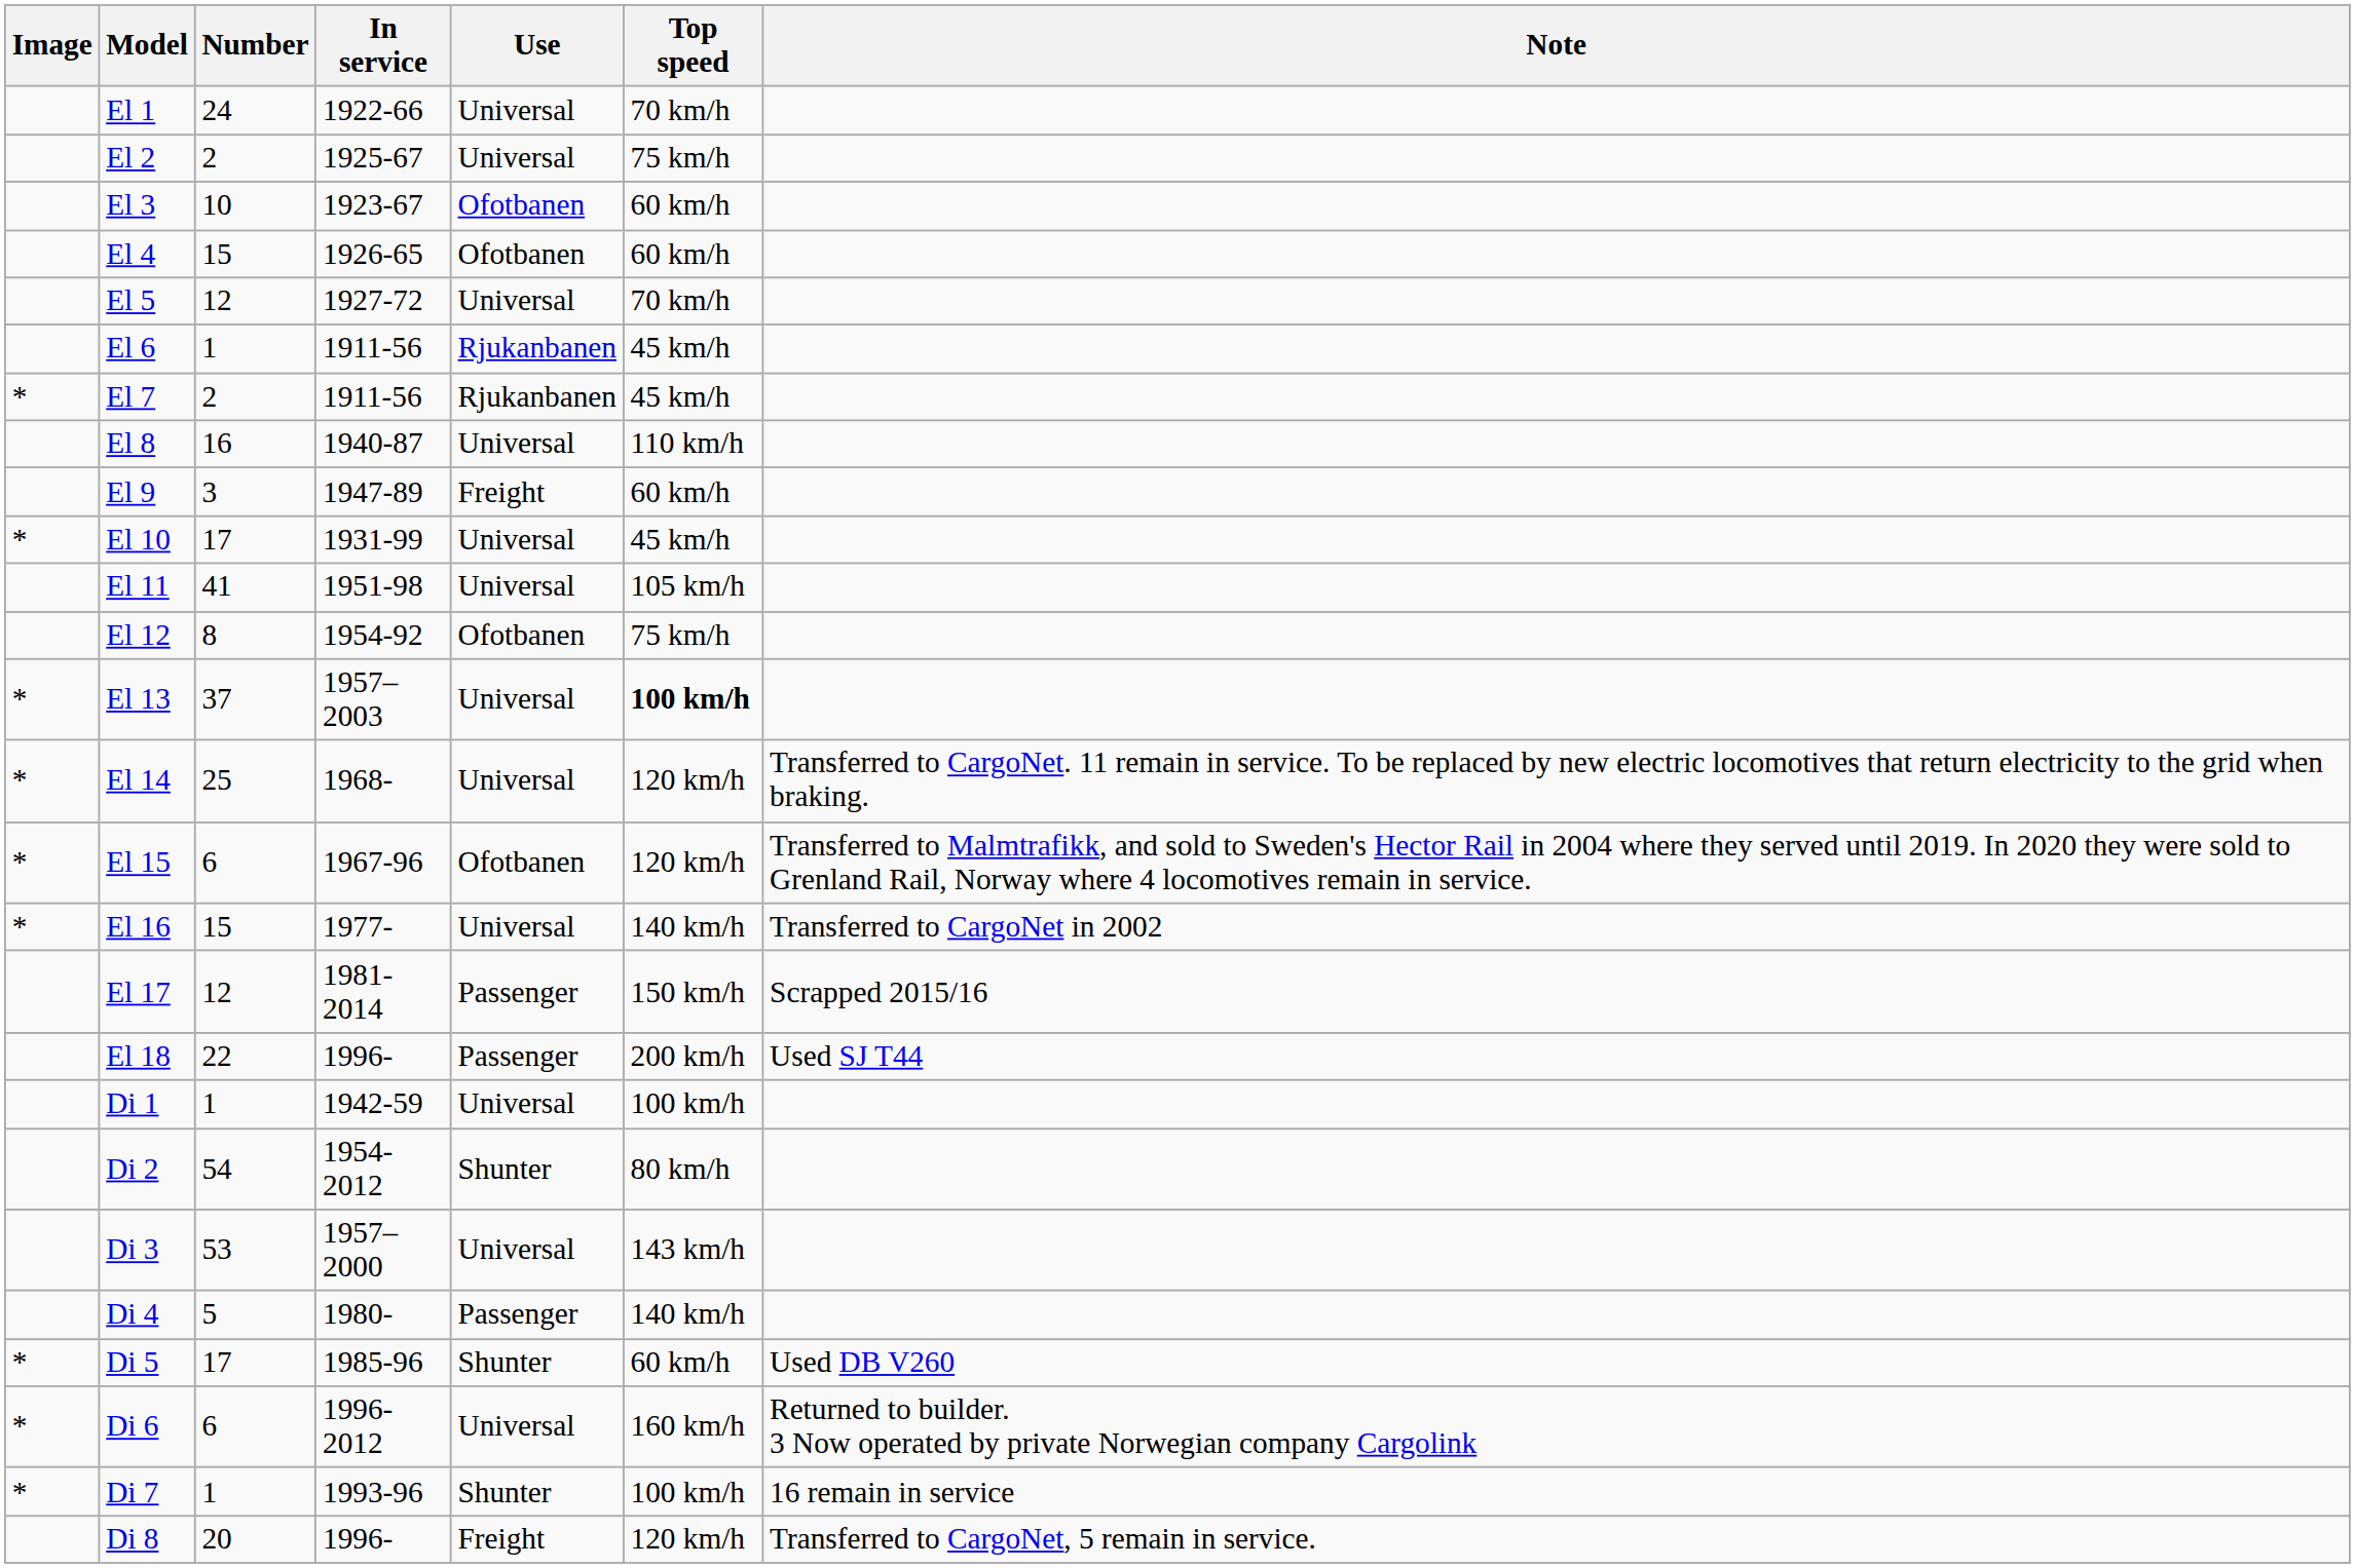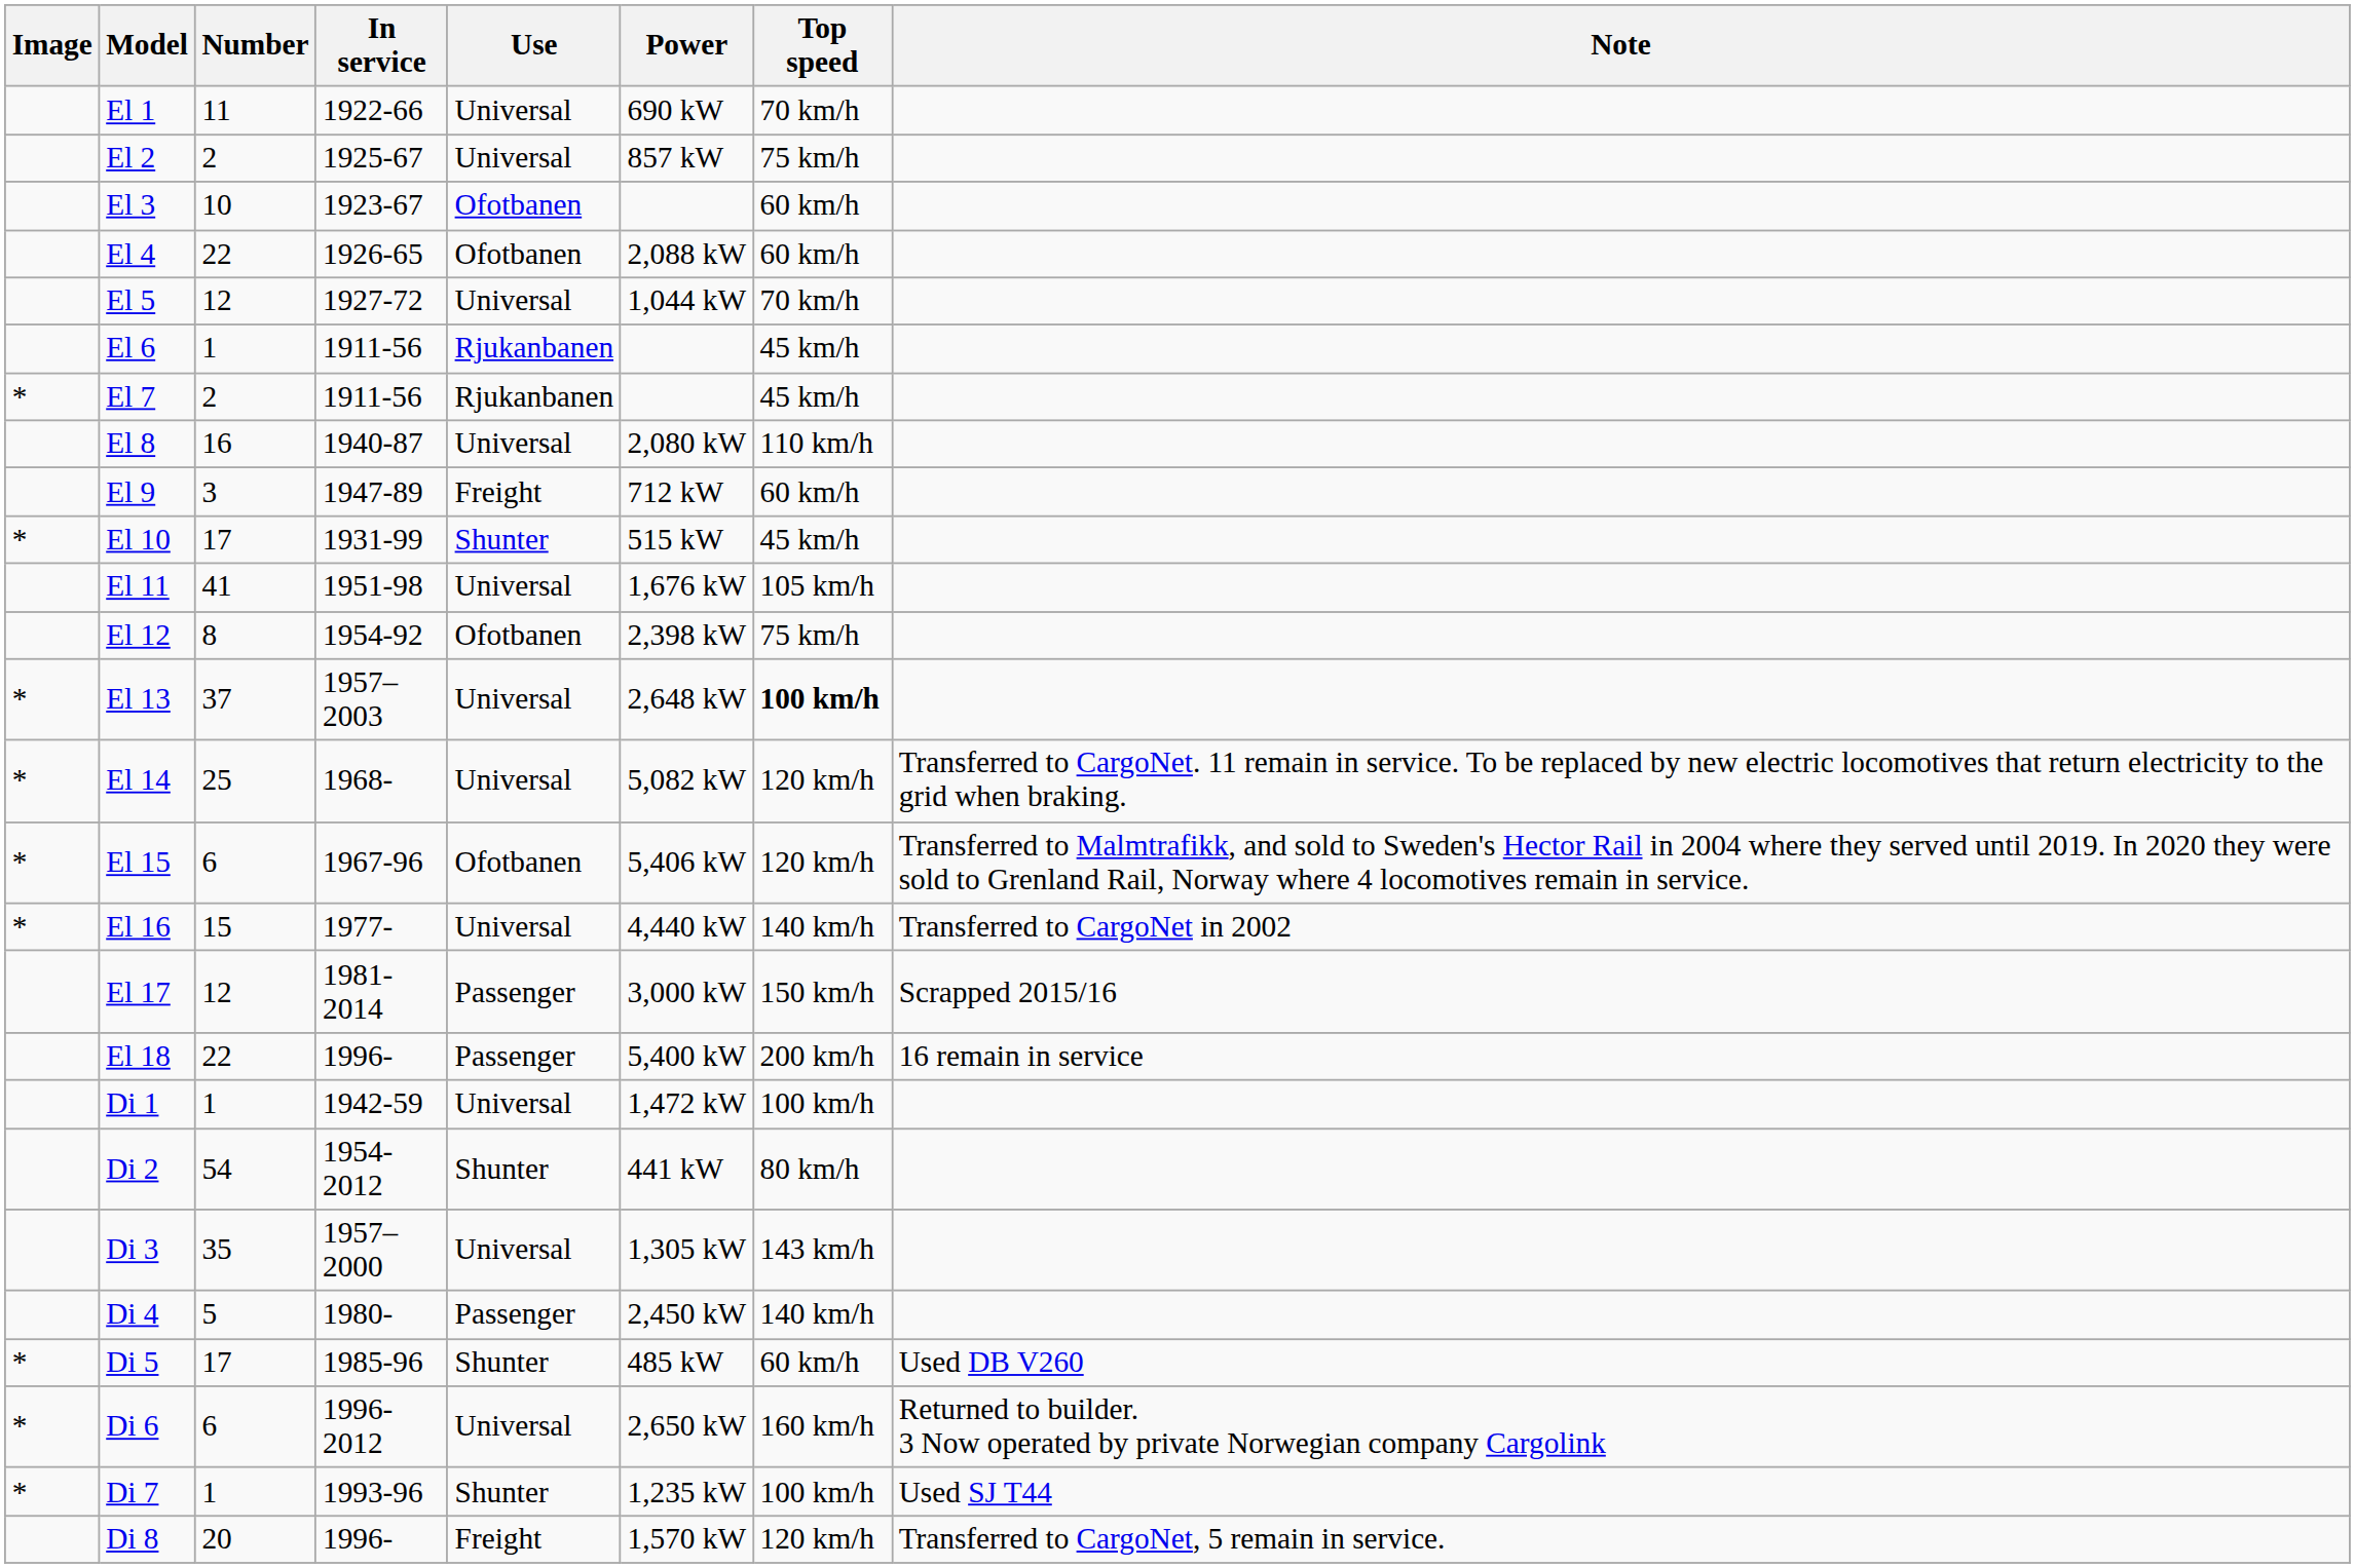+ column: Power | 690 kW | 857 kW | 2,088 kW | 1,044 kW | 2,080 kW | 712 kW | 515 kW | 1,676 kW | 2,398 kW | 2,648 kW | 5,082 kW | 5,406 kW | 4,440 kW | 3,000 kW | 5,400 kW | 1,472 kW | 441 kW | 1,305 kW | 2,450 kW | 485 kW | 2,650 kW | 1,235 kW | 1,570 kW
El 1 | Number: 24 -> 11
El 4 | Number: 15 -> 22
El 10 | Use: Universal -> Shunter
El 18 | Note: Used SJ T44 -> 16 remain in service
Di 3 | Number: 53 -> 35
Di 7 | Note: 16 remain in service -> Used SJ T44
